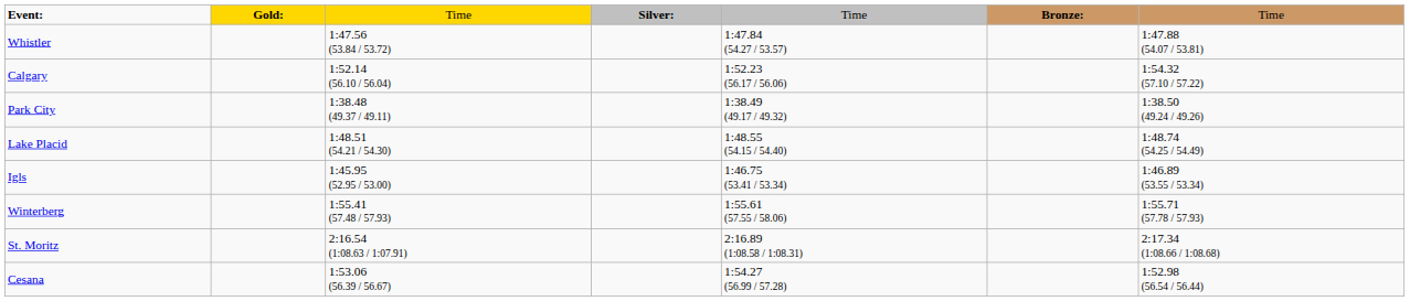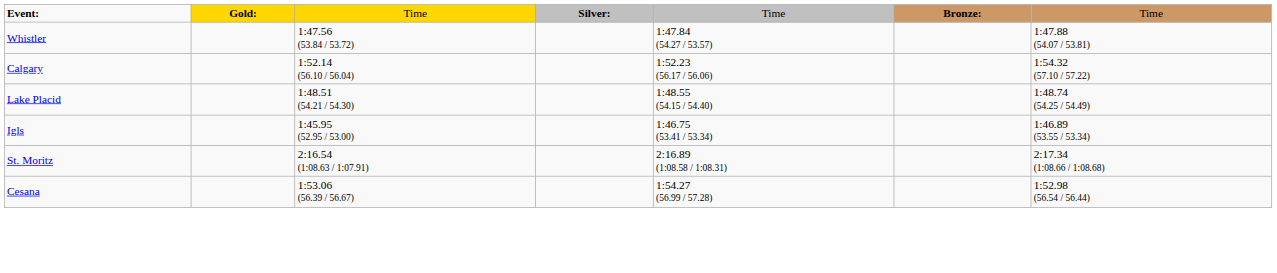- row: Park City | 1:38.48 (49.37 / 49.11) | 1:38.49 (49.17 / 49.32) | 1:38.50 (49.24 / 49.26)
- row: Winterberg | 1:55.41 (57.48 / 57.93) | 1:55.61 (57.55 / 58.06) | 1:55.71 (57.78 / 57.93)
